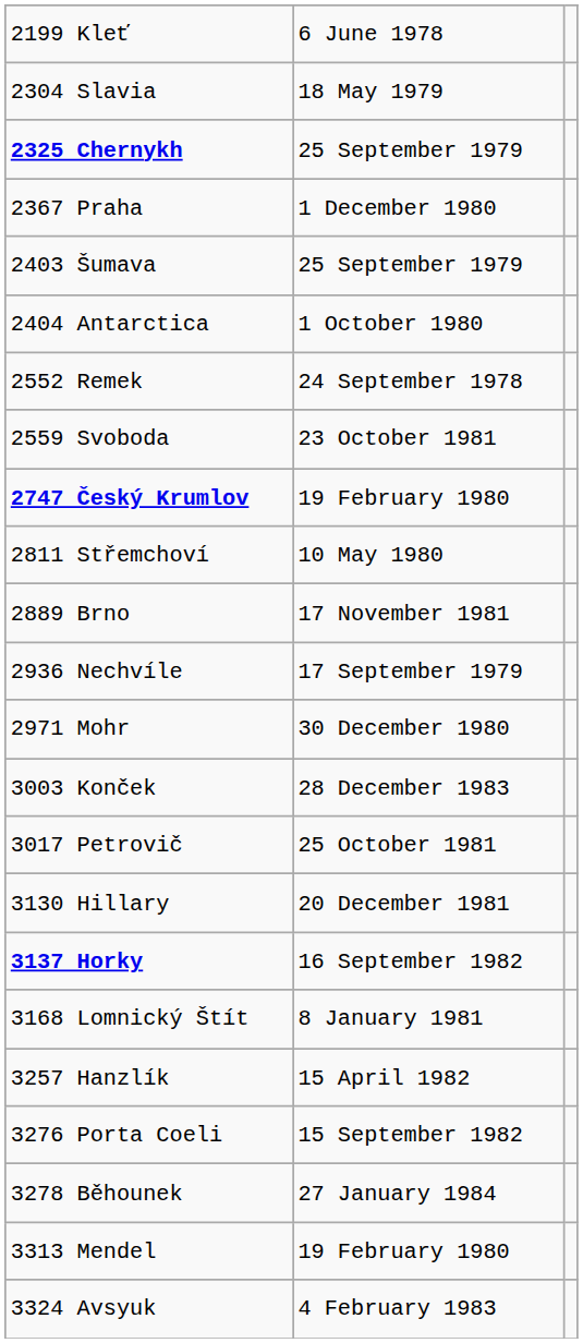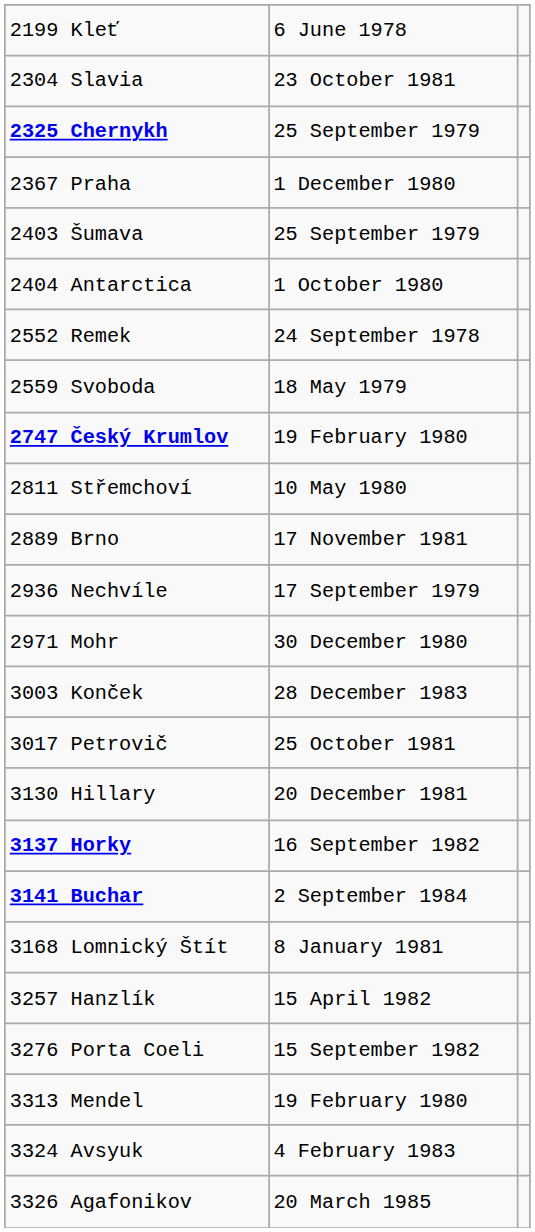2304 Slavia | column 2: 18 May 1979 -> 23 October 1981
2559 Svoboda | column 2: 23 October 1981 -> 18 May 1979
+ row: 3141 Buchar | 2 September 1984
- row: 3278 Běhounek | 27 January 1984
+ row: 3326 Agafonikov | 20 March 1985
